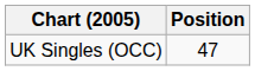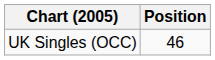UK Singles (OCC) | Position: 47 -> 46
